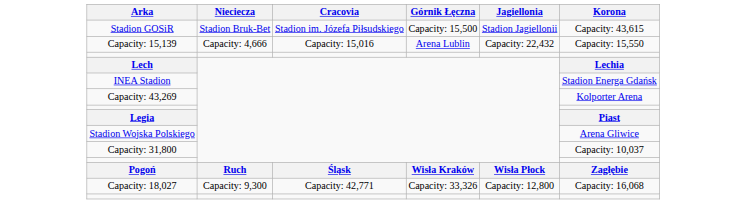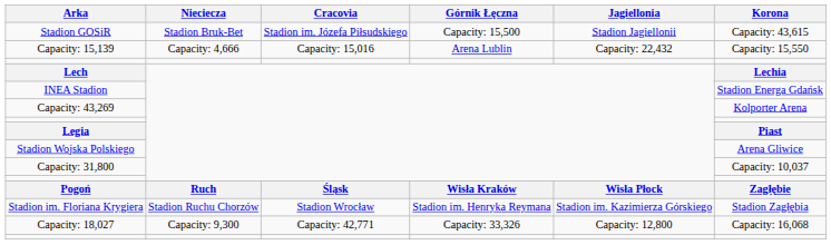+ row: Stadion im. Floriana Krygiera | Stadion Ruchu Chorzów | Stadion Wrocław | Stadion im. Henryka Reymana | Stadion im. Kazimierza Górskiego | Stadion Zagłębia
